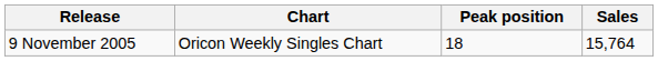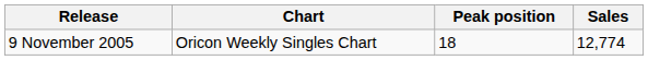9 November 2005 | Sales: 15,764 -> 12,774
